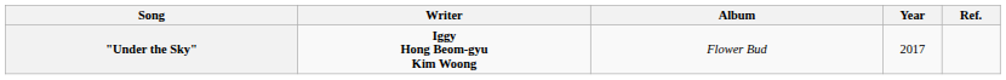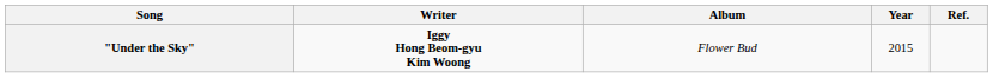"Under the Sky" | Year: 2017 -> 2015
